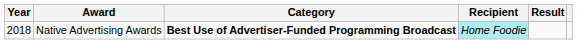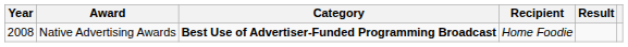Native Advertising Awards | Year: 2018 -> 2008
Native Advertising Awards | Recipient: paleturquoise background -> no background
